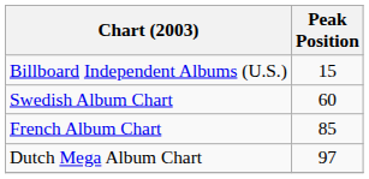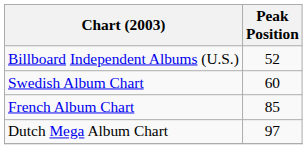Billboard Independent Albums (U.S.) | Peak Position: 15 -> 52
